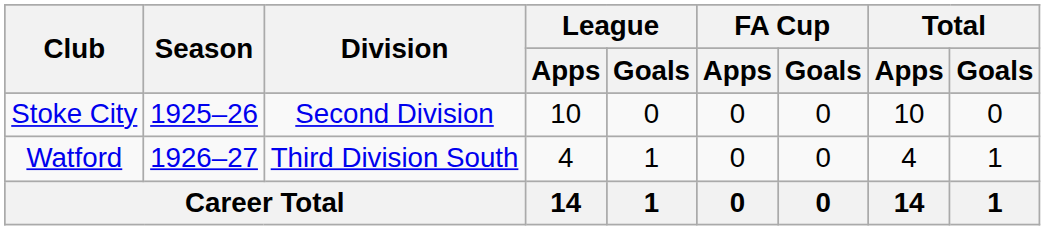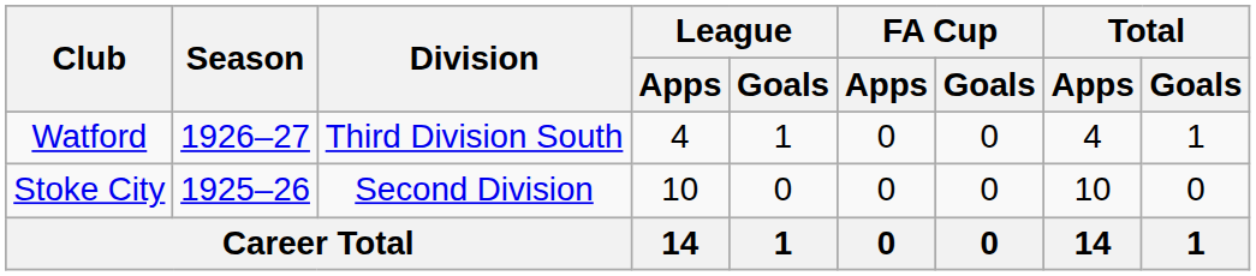rows swapped: Stoke City <-> Watford
